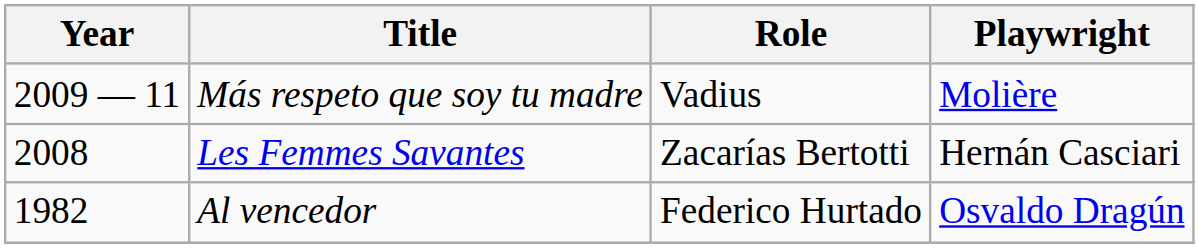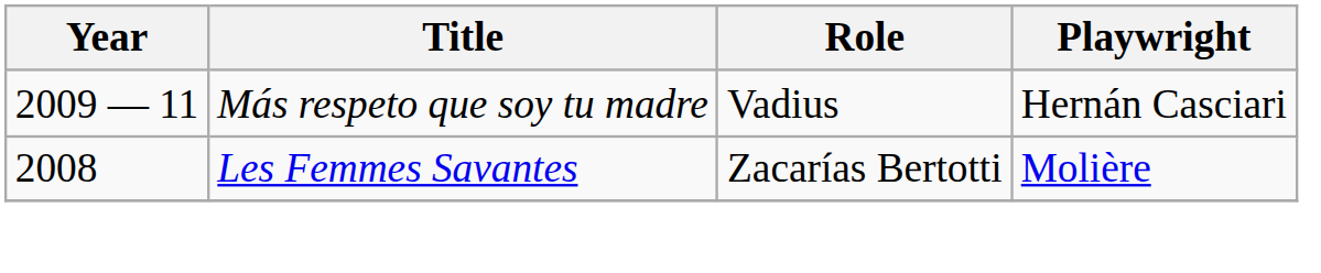Más respeto que soy tu madre | Playwright: Molière -> Hernán Casciari
Les Femmes Savantes | Playwright: Hernán Casciari -> Molière
- row: 1982 | Al vencedor | Federico Hurtado | Osvaldo Dragún
